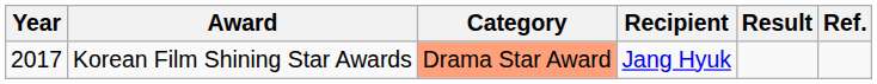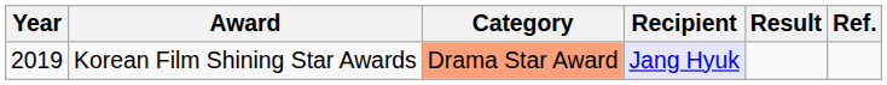Korean Film Shining Star Awards | Year: 2017 -> 2019
Korean Film Shining Star Awards | Recipient: no background -> lavender background
